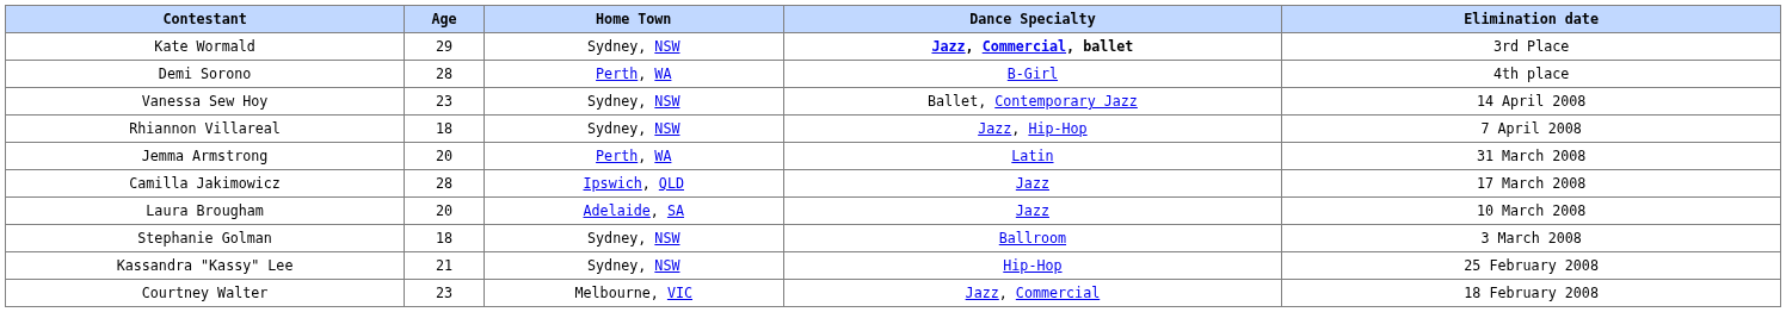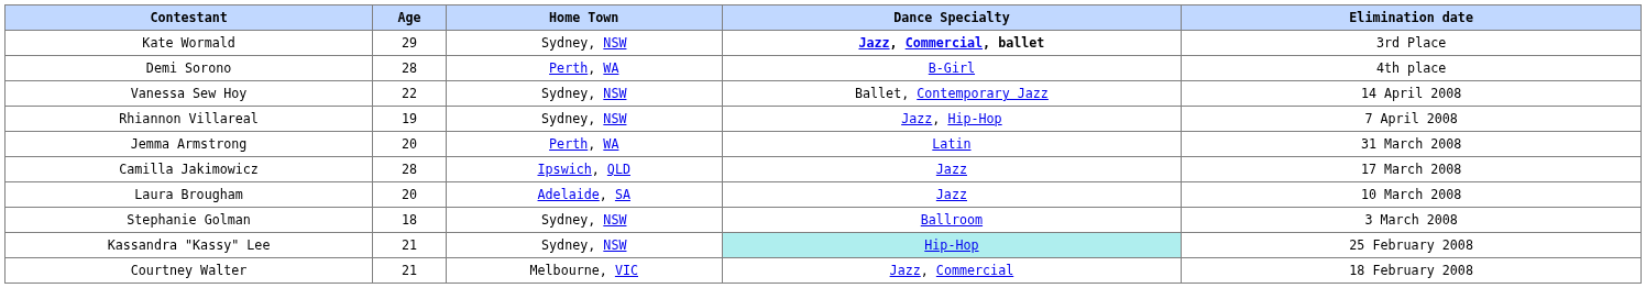Vanessa Sew Hoy | Age: 23 -> 22
Rhiannon Villareal | Age: 18 -> 19
Kassandra "Kassy" Lee | Dance Specialty: no background -> paleturquoise background
Courtney Walter | Age: 23 -> 21
